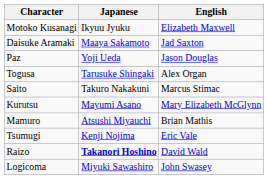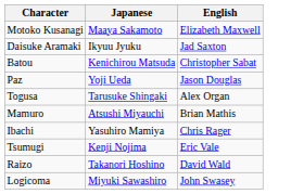Motoko Kusanagi | Japanese: Ikyuu Jyuku -> Maaya Sakamoto
Daisuke Aramaki | Japanese: Maaya Sakamoto -> Ikyuu Jyuku
+ row: Batou | Kenichirou Matsuda | Christopher Sabat
- row: Saito | Takuro Nakakuni | Marcus Stimac
- row: Kurutsu | Mayumi Asano | Mary Elizabeth McGlynn
+ row: Ibachi | Yasuhiro Mamiya | Chris Rager
Raizo | Japanese: bold -> normal
